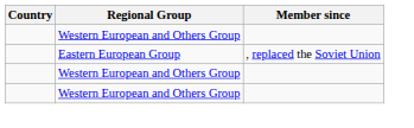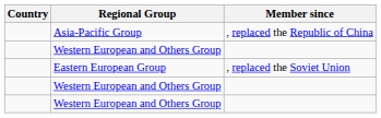+ row: Asia-Pacific Group | , replaced the Republic of China
